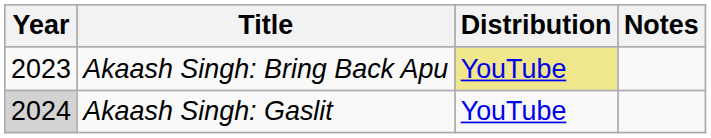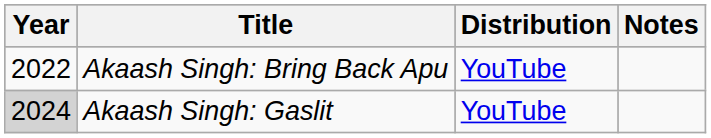Akaash Singh: Bring Back Apu | Year: 2023 -> 2022
Akaash Singh: Bring Back Apu | Distribution: khaki background -> no background
